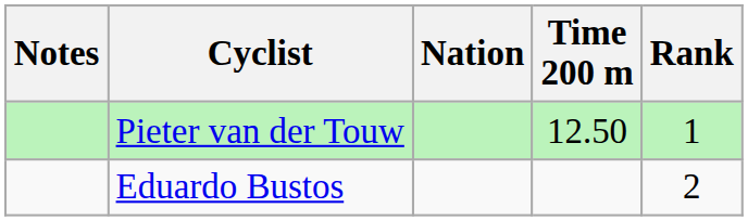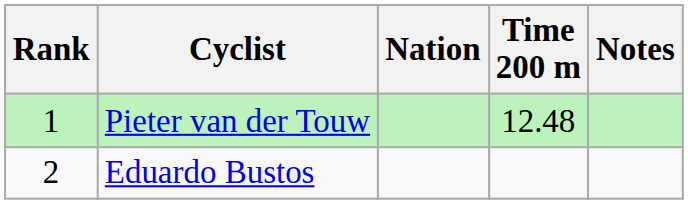columns swapped: Rank <-> Notes
Pieter van der Touw | Time 200 m: 12.50 -> 12.48
